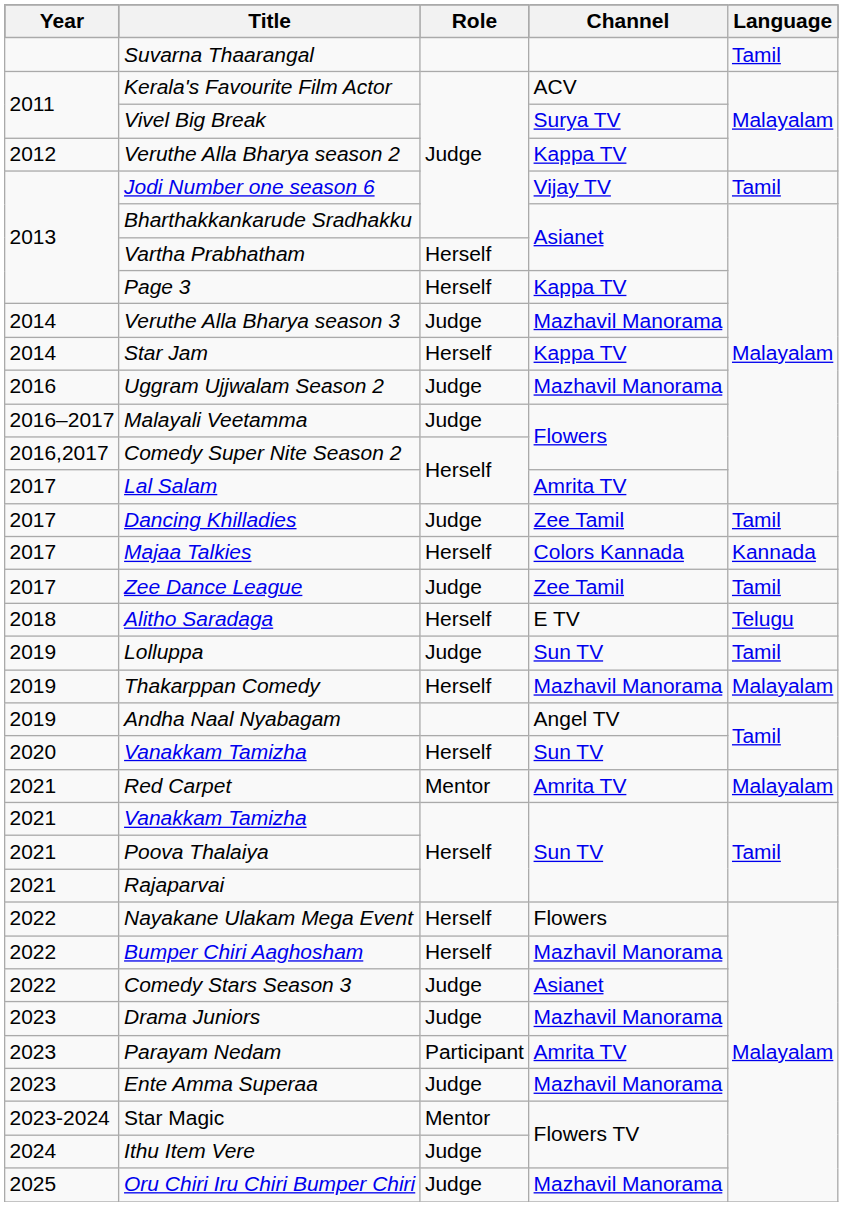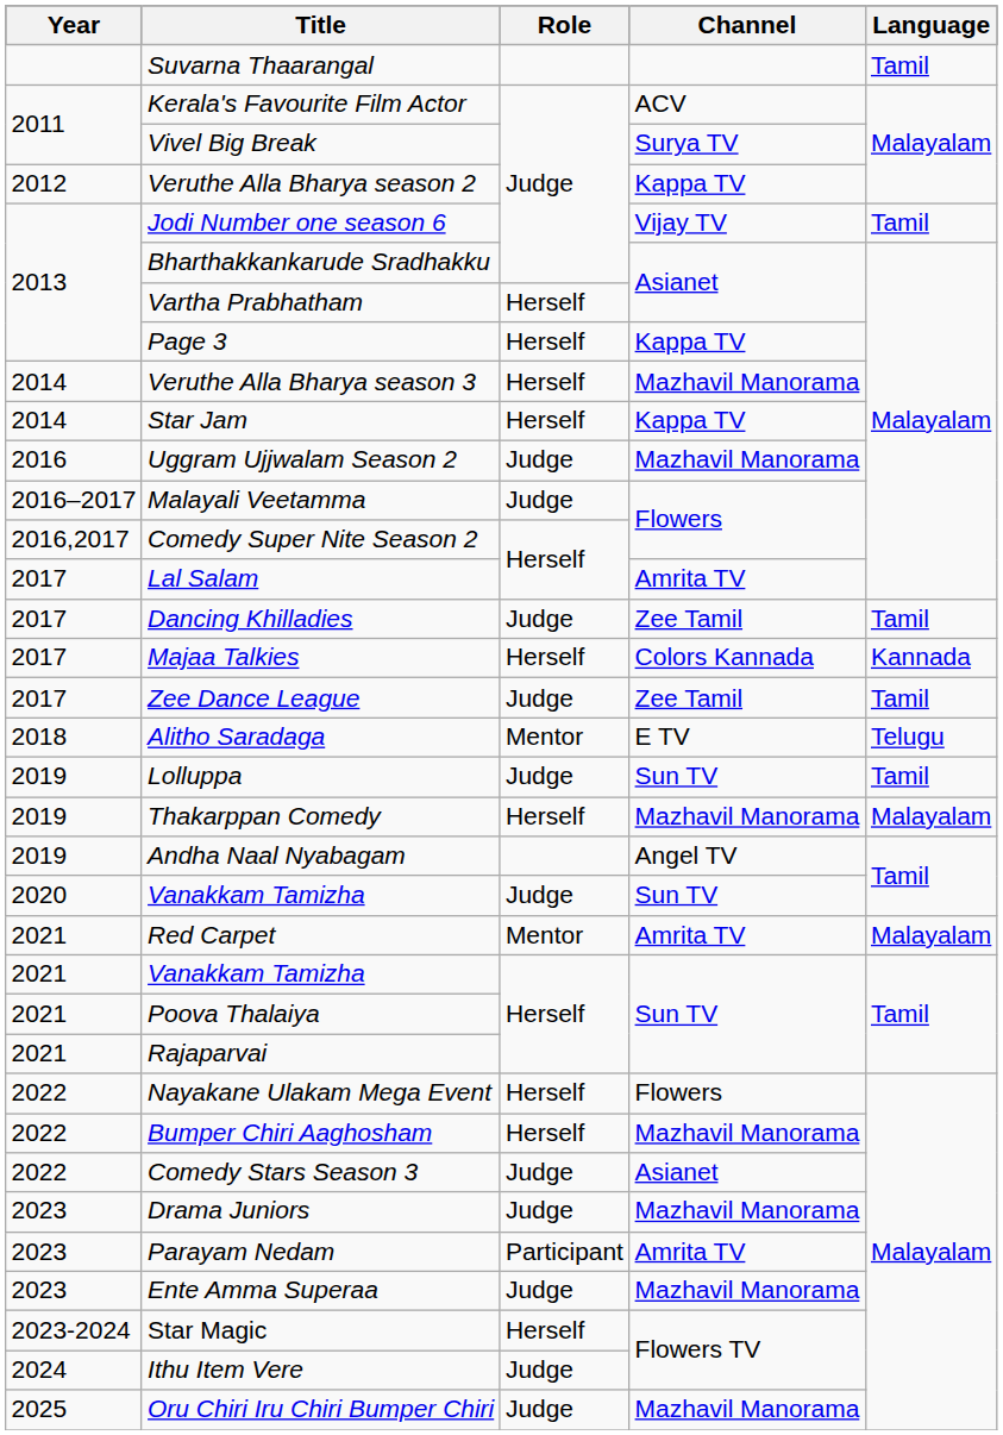Veruthe Alla Bharya season 3 | Role: Judge -> Herself
Alitho Saradaga | Role: Herself -> Mentor
2020 / Vanakkam Tamizha | Role: Herself -> Judge
Star Magic | Role: Mentor -> Herself
